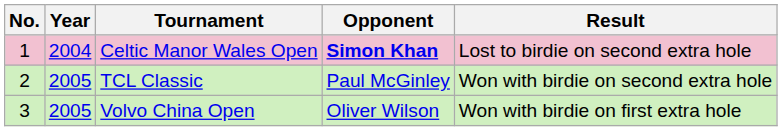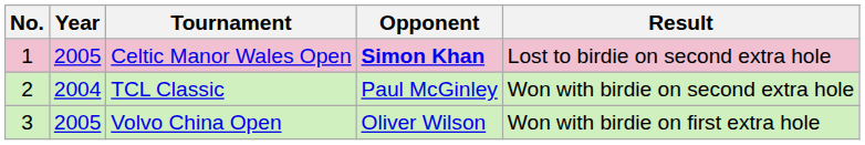Celtic Manor Wales Open | Year: 2004 -> 2005
TCL Classic | Year: 2005 -> 2004
